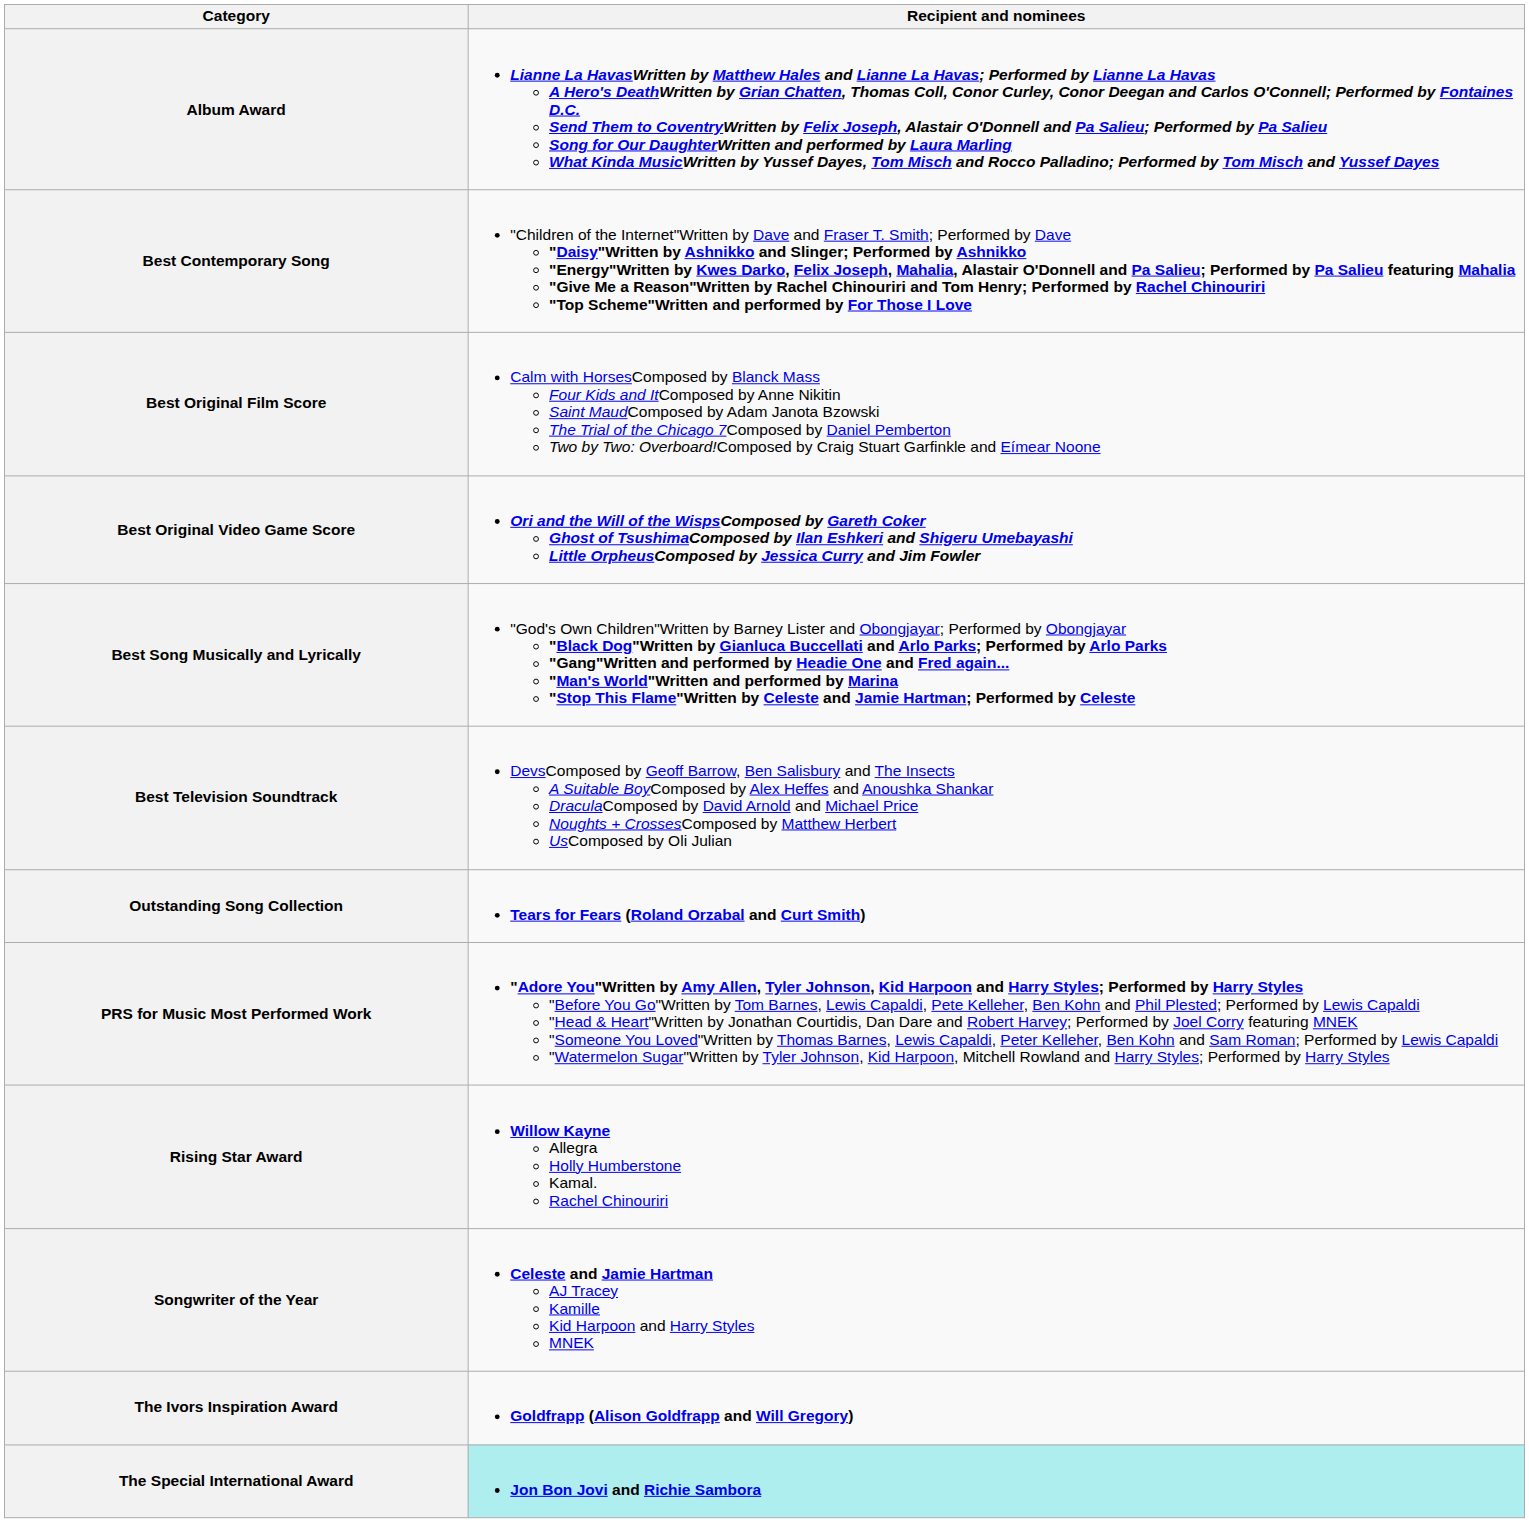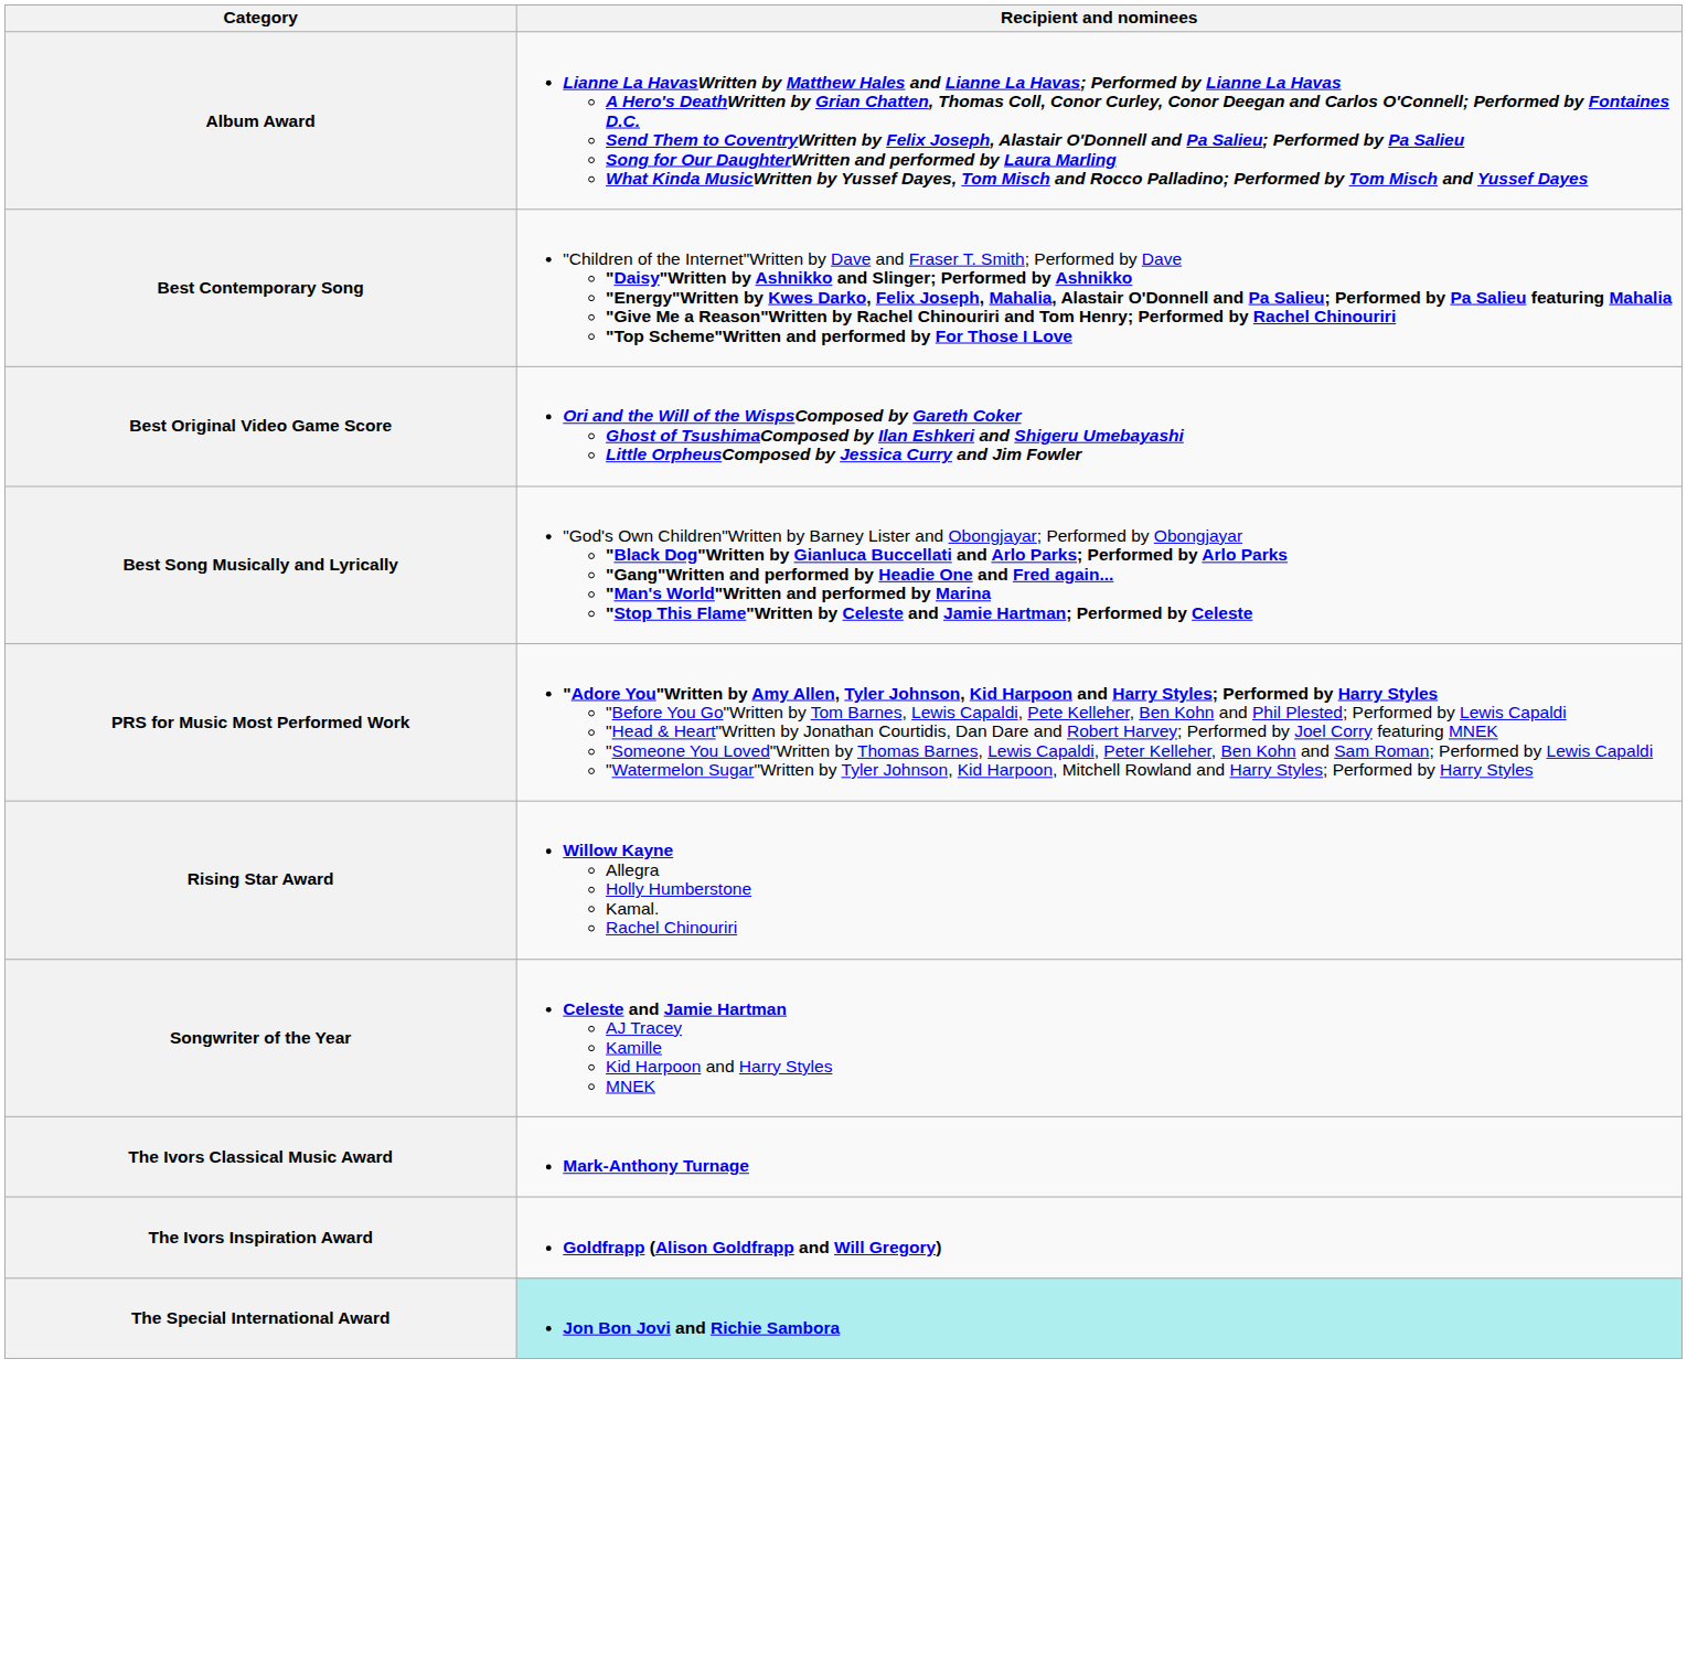- row: Best Original Film Score | Calm with HorsesComposed by Blanck Mass Four Kids and ItComposed by Anne Nikitin Saint MaudComposed by Adam Janota Bzowski The Trial of the Chicago 7Composed by Daniel Pemberton Two by Two: Overboard!Composed by Craig Stuart Garfinkle and Eímear Noone
- row: Best Television Soundtrack | DevsComposed by Geoff Barrow, Ben Salisbury and The Insects A Suitable BoyComposed by Alex Heffes and Anoushka Shankar DraculaComposed by David Arnold and Michael Price Noughts + CrossesComposed by Matthew Herbert UsComposed by Oli Julian
- row: Outstanding Song Collection | Tears for Fears (Roland Orzabal and Curt Smith)
+ row: The Ivors Classical Music Award | Mark-Anthony Turnage
